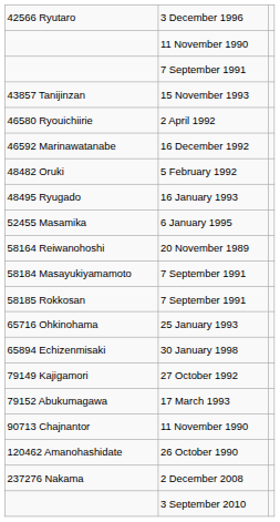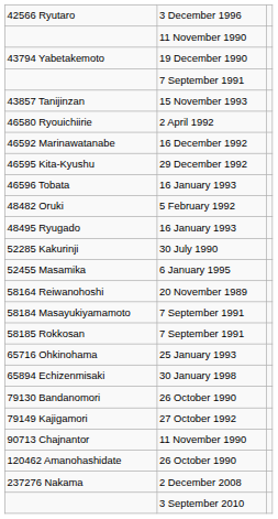+ row: 43794 Yabetakemoto | 19 December 1990
+ row: 46595 Kita-Kyushu | 29 December 1992
+ row: 46596 Tobata | 16 January 1993
+ row: 52285 Kakurinji | 30 July 1990
+ row: 79130 Bandanomori | 26 October 1990
- row: 79152 Abukumagawa | 17 March 1993
